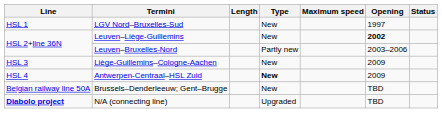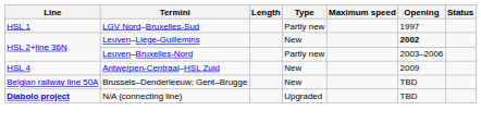LGV Nord–Bruxelles-Sud | Type: New -> Partly new
- row: HSL 3 | Liège-Guillemins–Cologne-Aachen | New | 2009
Antwerpen-Centraal–HSL Zuid | Type: bold -> normal
